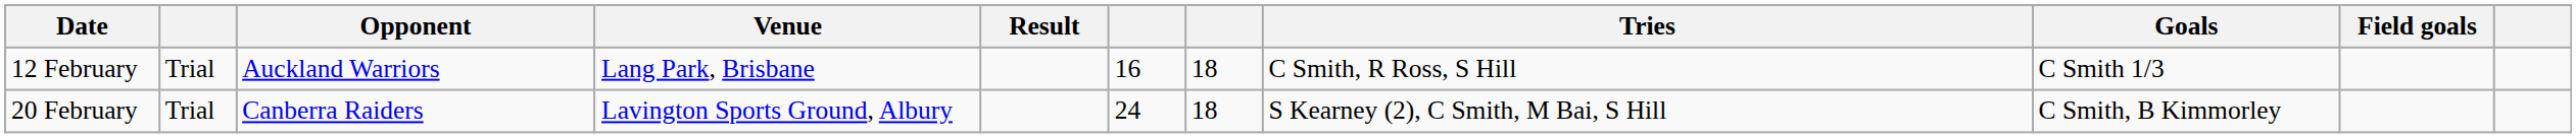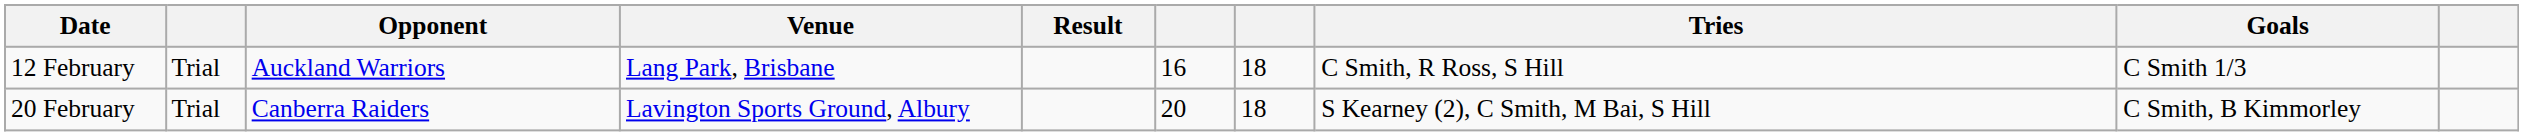- column: Field goals
20 February | column 6: 24 -> 20
